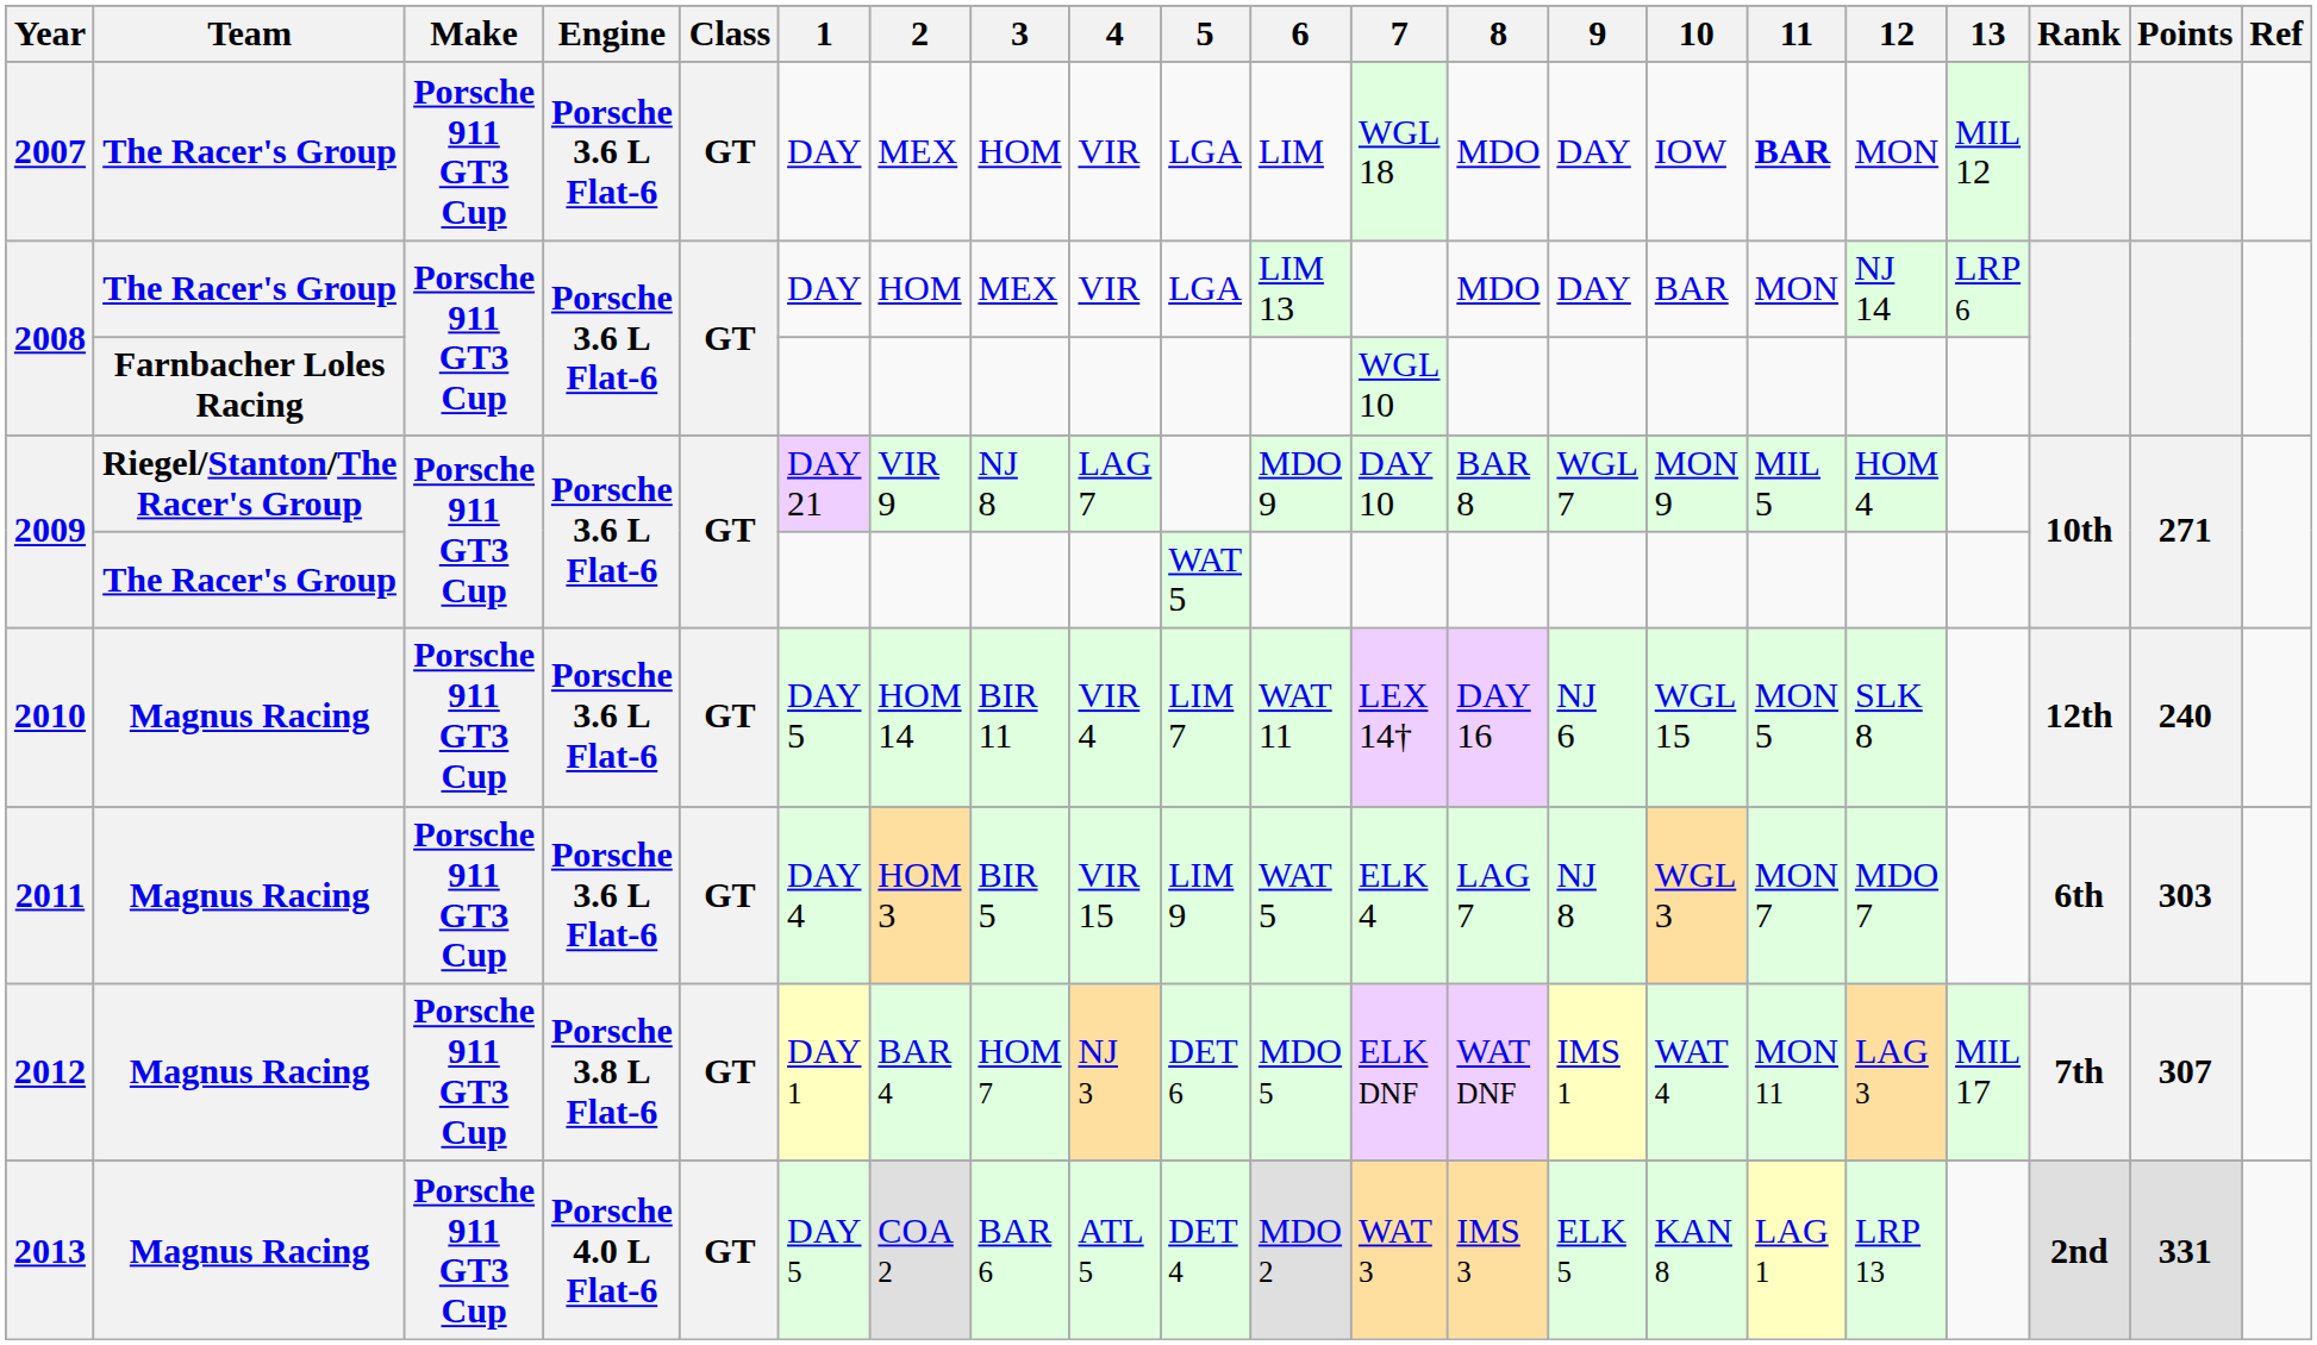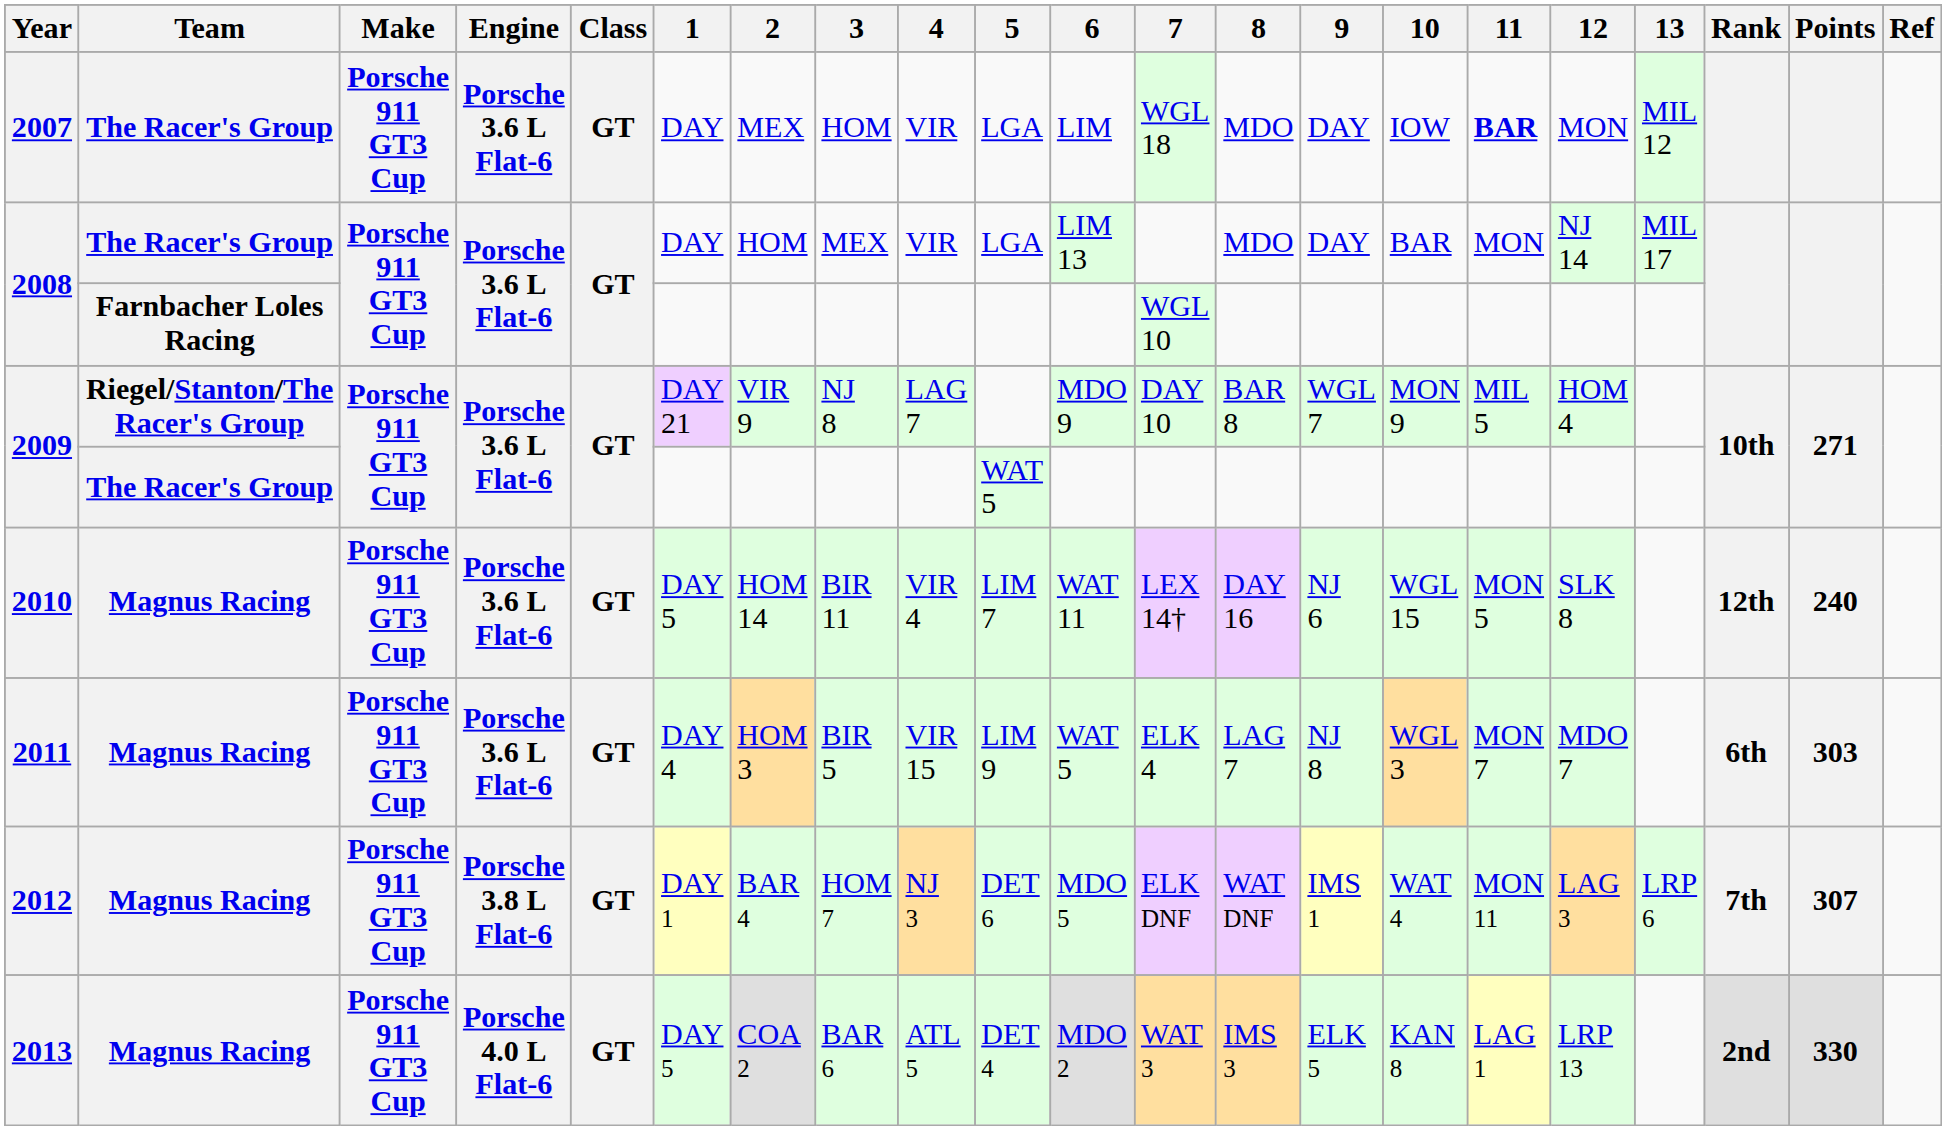2008 / The Racer's Group | 13: LRP 6 -> MIL 17
2012 | 13: MIL 17 -> LRP 6
2013 | Points: 331 -> 330
